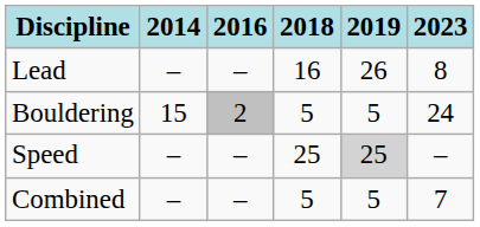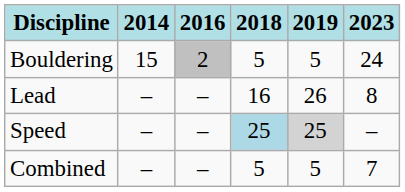rows swapped: Lead <-> Bouldering
Speed | 2018: no background -> lightblue background
